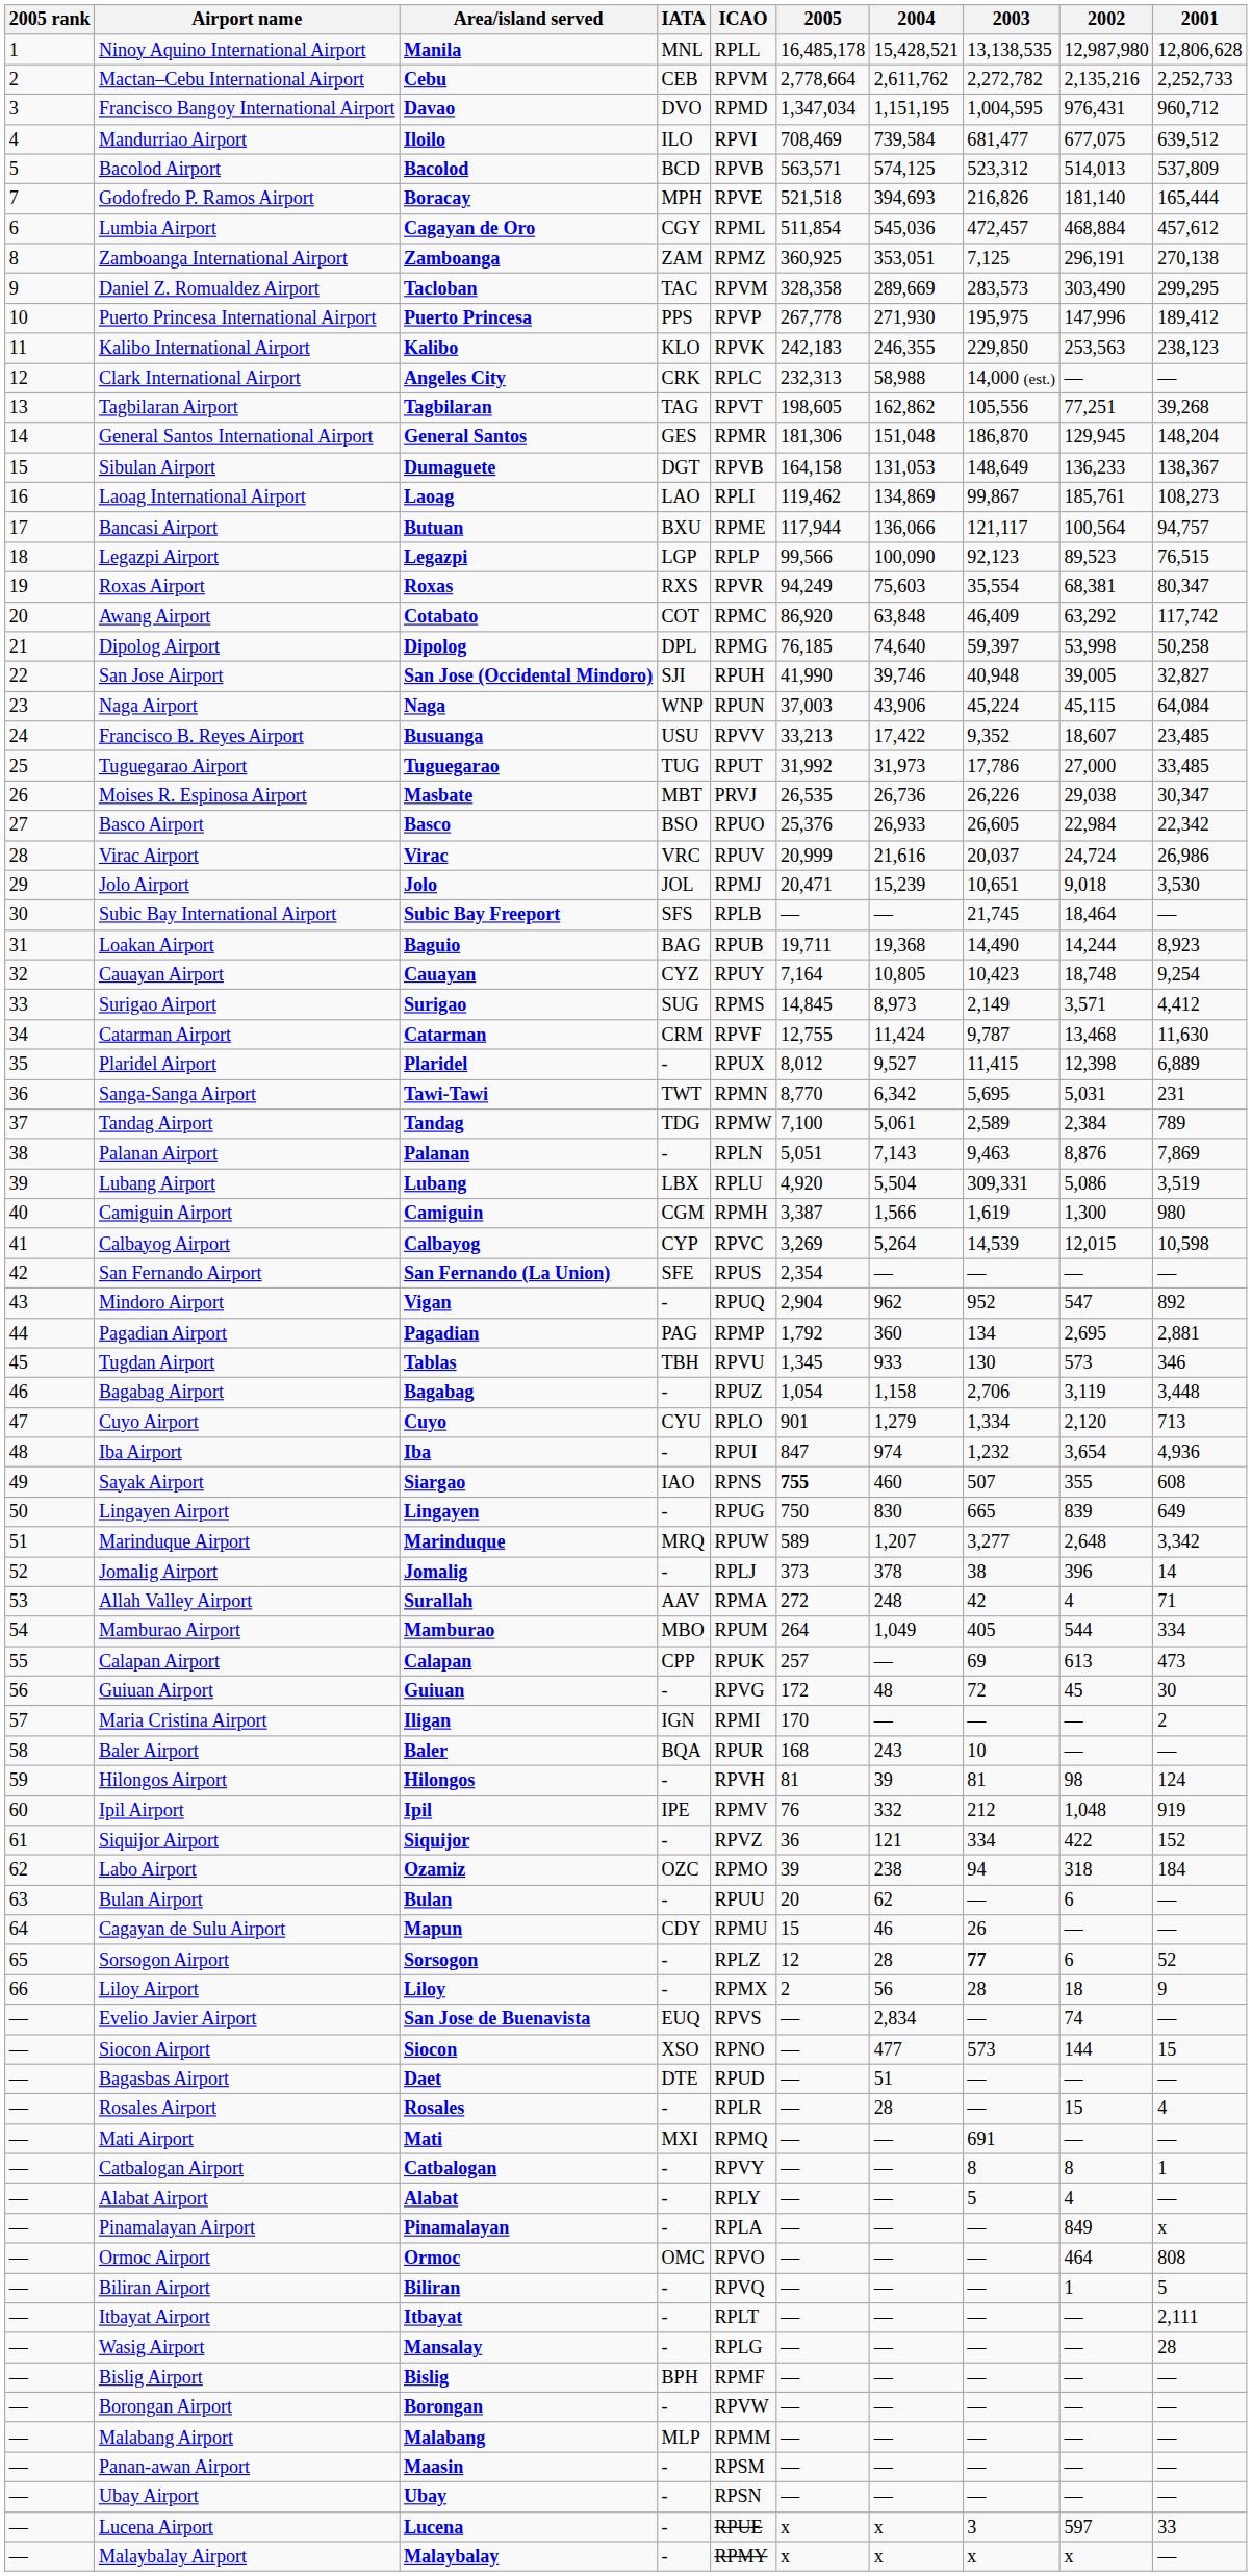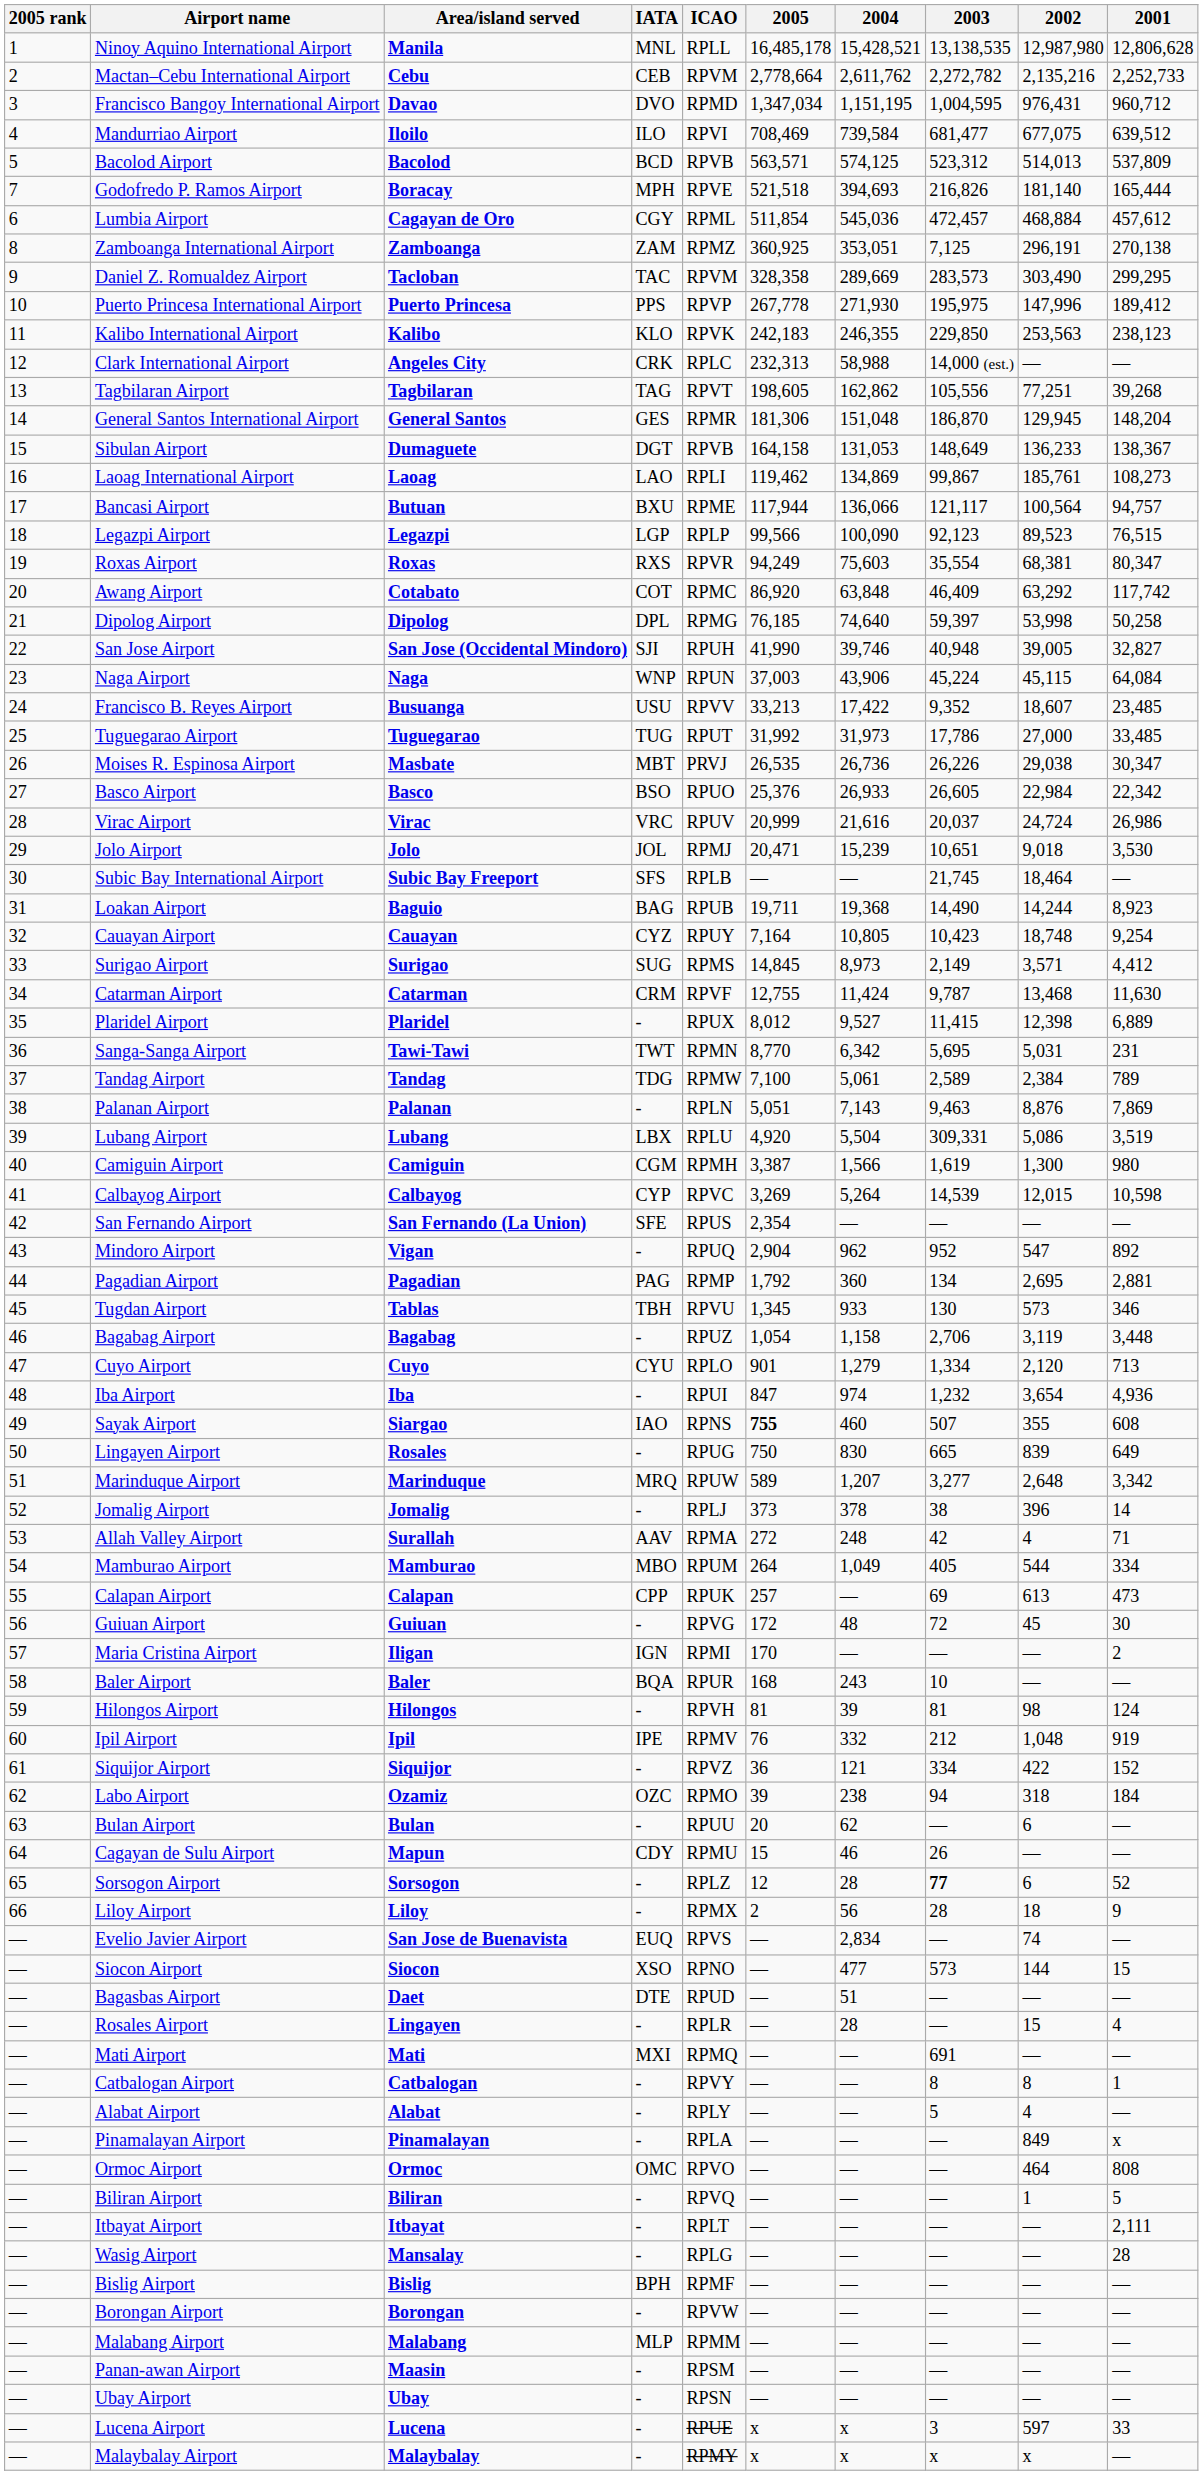Lingayen Airport | Area/island served: Lingayen -> Rosales
Rosales Airport | Area/island served: Rosales -> Lingayen
